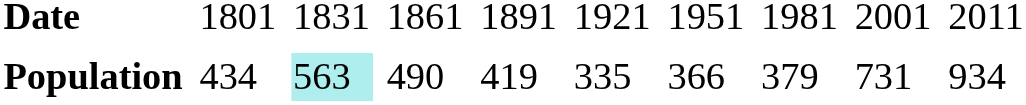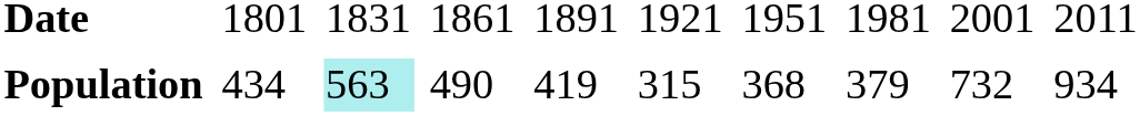Population | column 6: 335 -> 315
Population | column 7: 366 -> 368
Population | column 9: 731 -> 732
